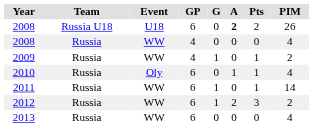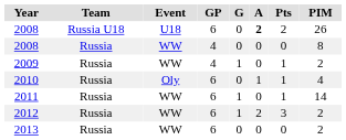2008 / WW | PIM: 4 -> 8
2013 | PIM: 4 -> 2
